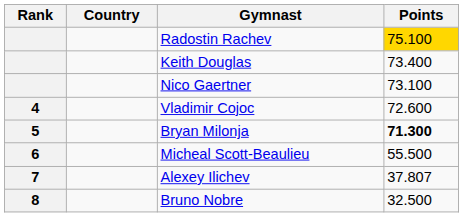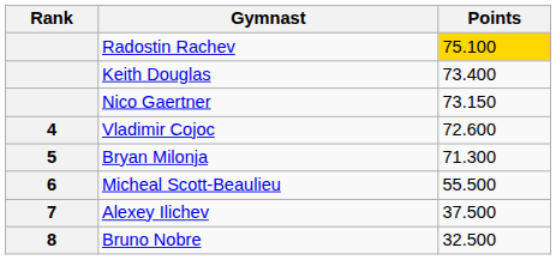- column: Country
Nico Gaertner | Points: 73.100 -> 73.150
Bryan Milonja | Points: bold -> normal
Alexey Ilichev | Points: 37.807 -> 37.500
